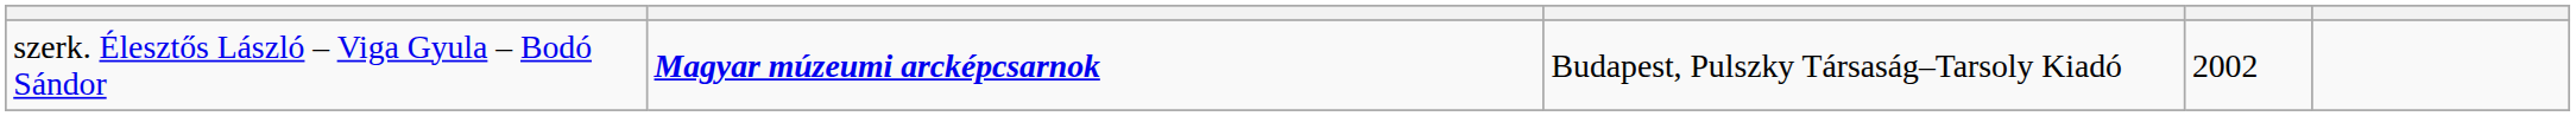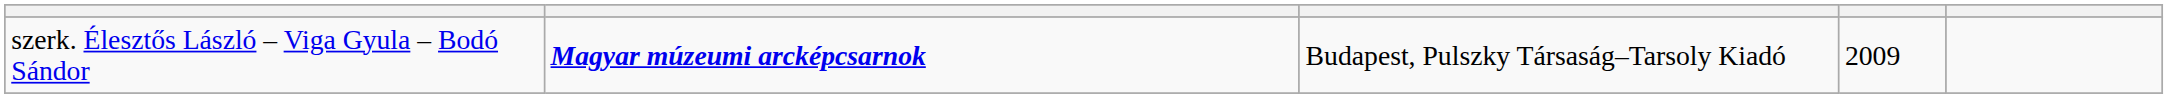szerk. Élesztős László – Viga Gyula – Bodó Sándor | column 4: 2002 -> 2009
